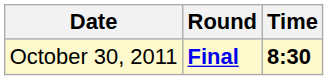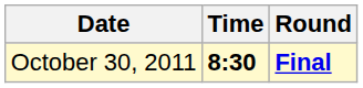columns swapped: Time <-> Round
